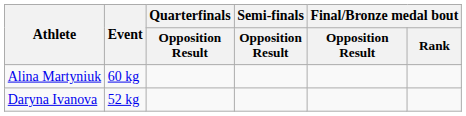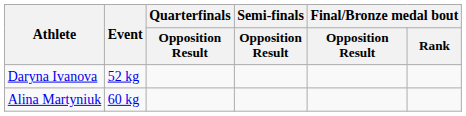rows swapped: Daryna Ivanova <-> Alina Martyniuk
